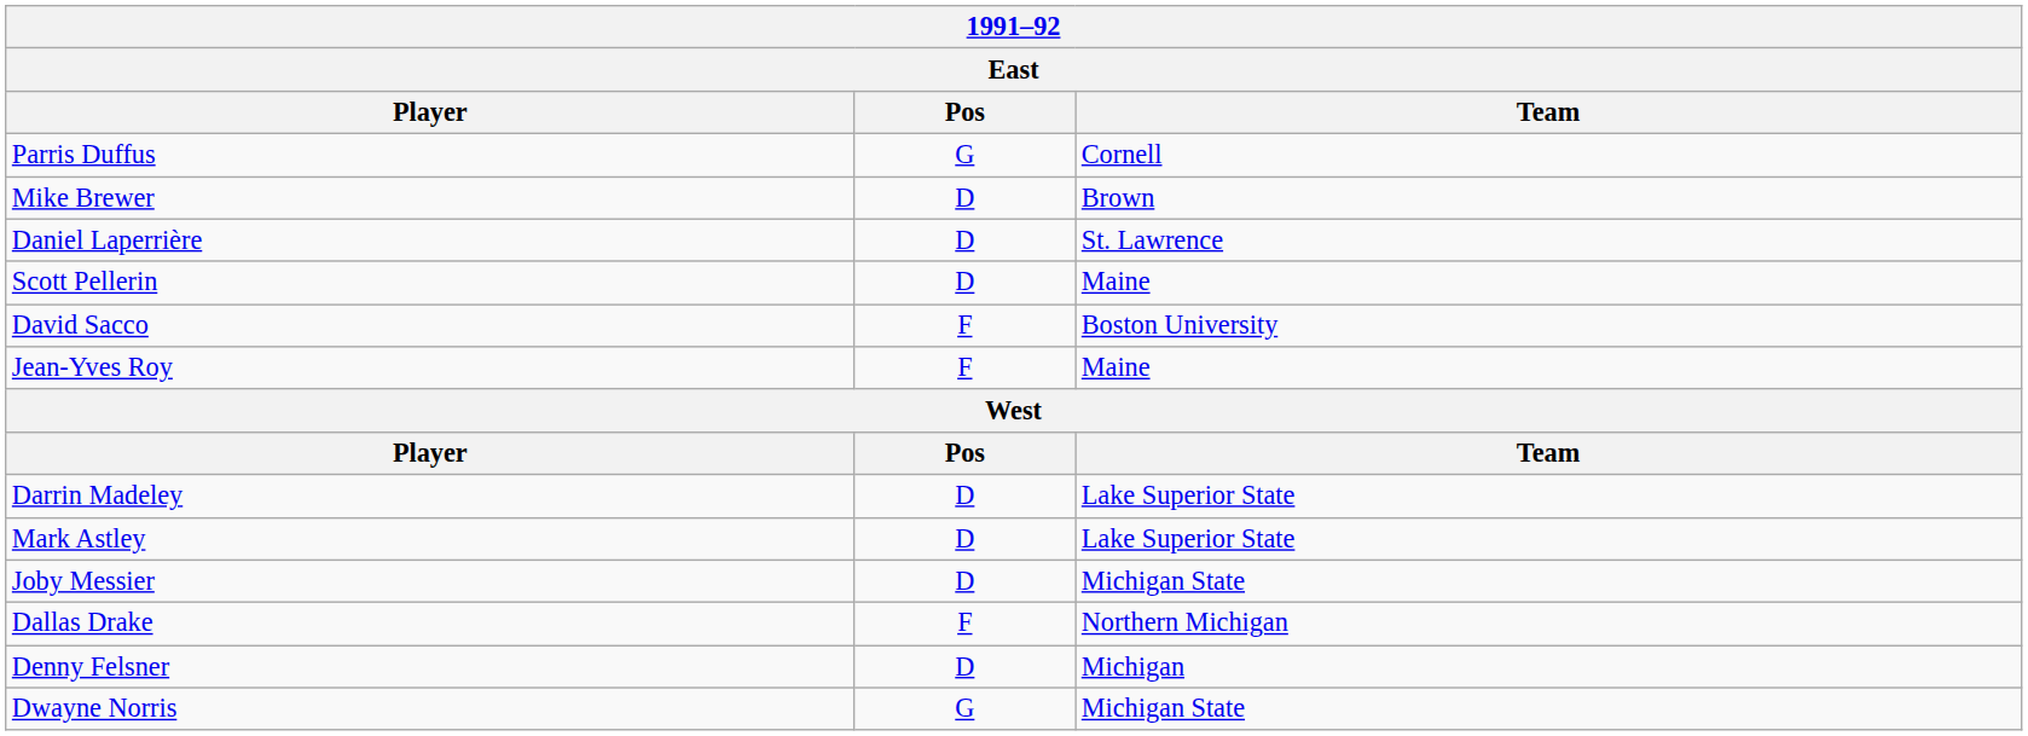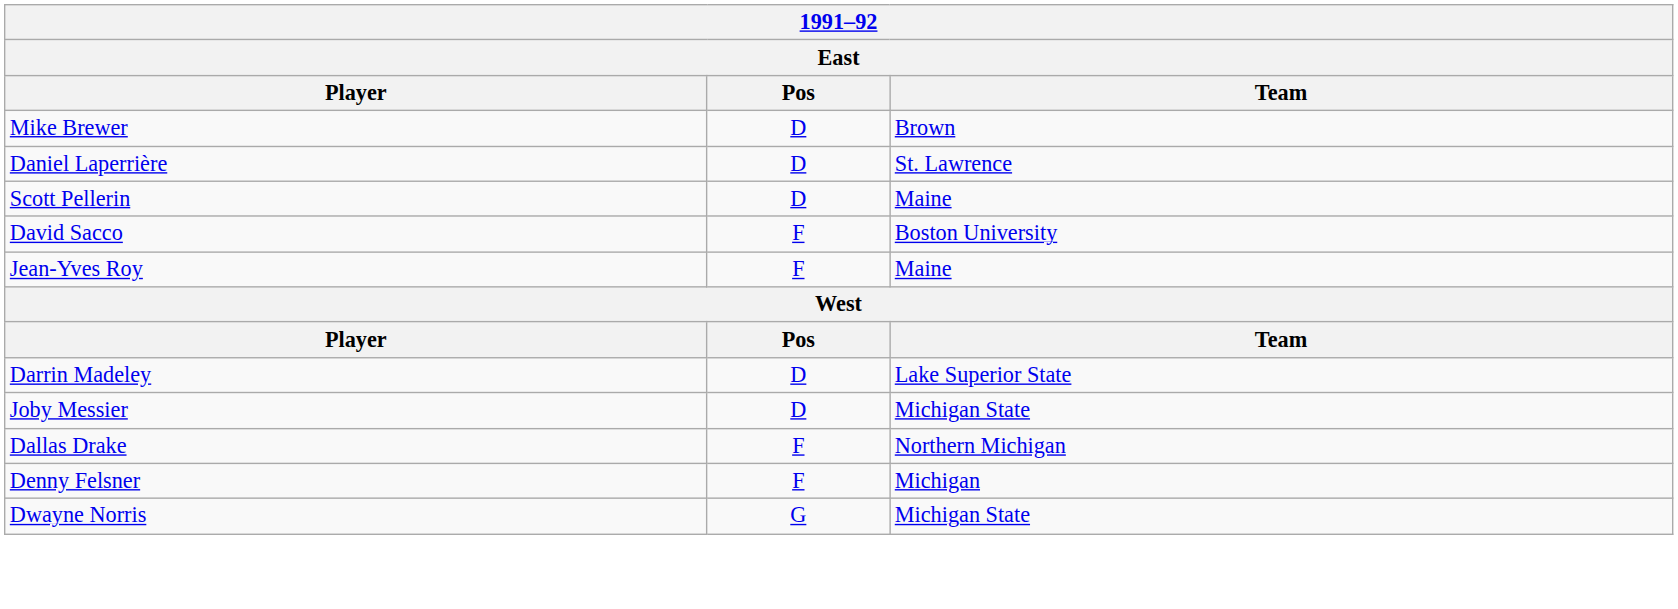- row: Parris Duffus | G | Cornell
- row: Mark Astley | D | Lake Superior State
Denny Felsner | Pos: D -> F
